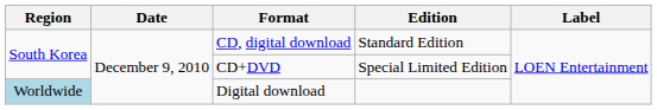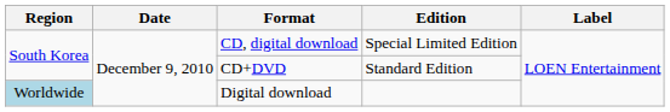CD, digital download | Edition: Standard Edition -> Special Limited Edition
CD+DVD | Edition: Special Limited Edition -> Standard Edition
